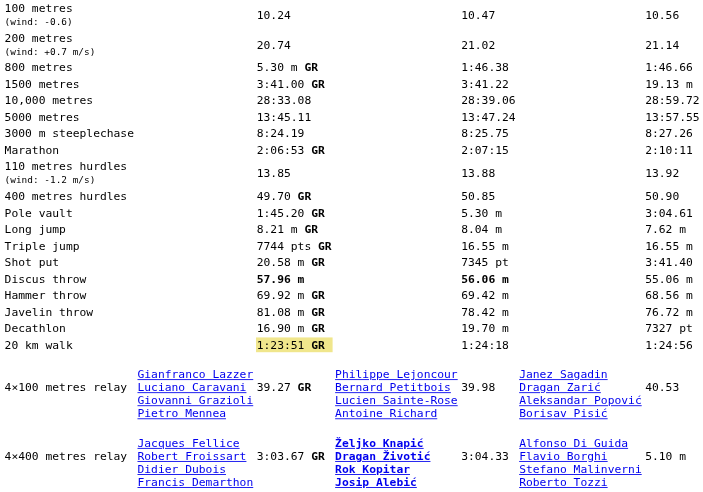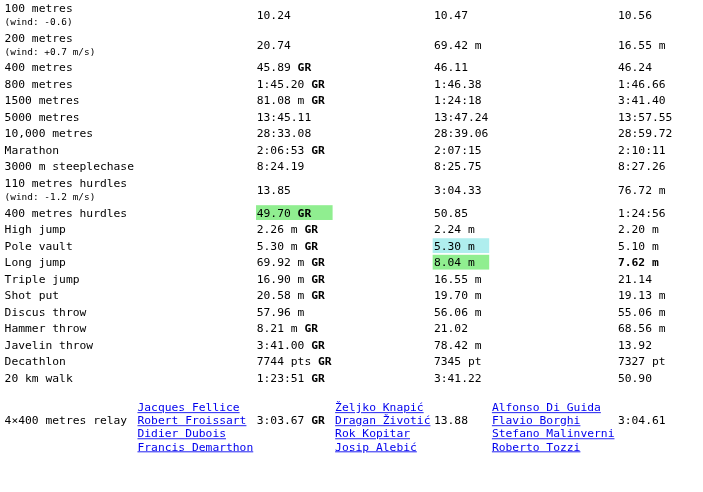200 metres (wind: +0.7 m/s) | column 5: 21.02 -> 69.42 m
200 metres (wind: +0.7 m/s) | column 7: 21.14 -> 16.55 m
+ row: 400 metres | 45.89 GR | 46.11 | 46.24
800 metres | column 3: 5.30 m GR -> 1:45.20 GR
1500 metres | column 3: 3:41.00 GR -> 81.08 m GR
1500 metres | column 5: 3:41.22 -> 1:24:18
1500 metres | column 7: 19.13 m -> 3:41.40
rows swapped: 5000 metres <-> 10,000 metres
rows swapped: Marathon <-> 3000 m steeplechase
110 metres hurdles (wind: -1.2 m/s) | column 5: 13.88 -> 3:04.33
110 metres hurdles (wind: -1.2 m/s) | column 7: 13.92 -> 76.72 m
400 metres hurdles | column 3: no background -> lightgreen background
400 metres hurdles | column 7: 50.90 -> 1:24:56
+ row: High jump | 2.26 m GR | 2.24 m | 2.20 m
Pole vault | column 3: 1:45.20 GR -> 5.30 m GR
Pole vault | column 5: no background -> paleturquoise background
Pole vault | column 7: 3:04.61 -> 5.10 m
Long jump | column 3: 8.21 m GR -> 69.92 m GR
Long jump | column 5: no background -> lightgreen background
Long jump | column 7: normal -> bold
Triple jump | column 3: 7744 pts GR -> 16.90 m GR
Triple jump | column 7: 16.55 m -> 21.14
Shot put | column 5: 7345 pt -> 19.70 m
Shot put | column 7: 3:41.40 -> 19.13 m
Discus throw | column 3: bold -> normal
Discus throw | column 5: bold -> normal
Hammer throw | column 3: 69.92 m GR -> 8.21 m GR
Hammer throw | column 5: 69.42 m -> 21.02
Javelin throw | column 3: 81.08 m GR -> 3:41.00 GR
Javelin throw | column 7: 76.72 m -> 13.92
Decathlon | column 3: 16.90 m GR -> 7744 pts GR
Decathlon | column 5: 19.70 m -> 7345 pt
20 km walk | column 3: khaki background -> no background
20 km walk | column 5: 1:24:18 -> 3:41.22
20 km walk | column 7: 1:24:56 -> 50.90
- row: 4×100 metres relay | Gianfranco Lazzer Luciano Caravani Giovanni Grazioli Pietro Mennea | 39.27 GR | Philippe Lejoncour Bernard Petitbois Lucien Sainte-Rose Antoine Richard | 39.98 | Janez Sagadin Dragan Zarić Aleksandar Popović Borisav Pisić | 40.53
4×400 metres relay | column 4: bold -> normal
4×400 metres relay | column 5: 3:04.33 -> 13.88
4×400 metres relay | column 7: 5.10 m -> 3:04.61
